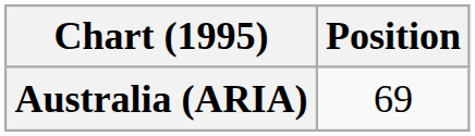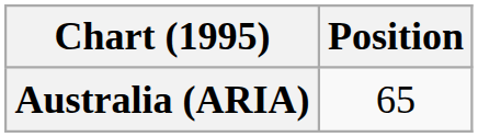Australia (ARIA) | Position: 69 -> 65
